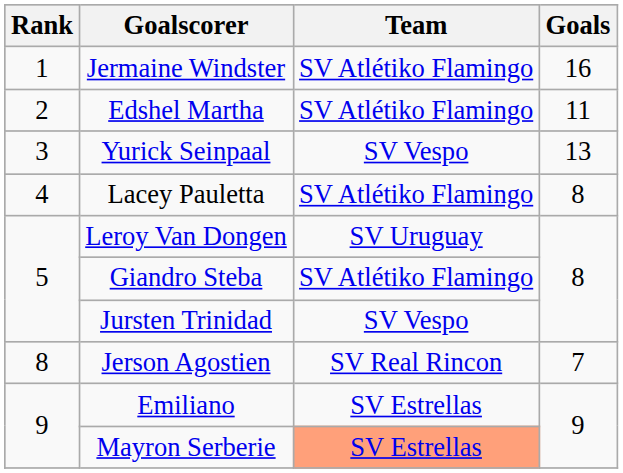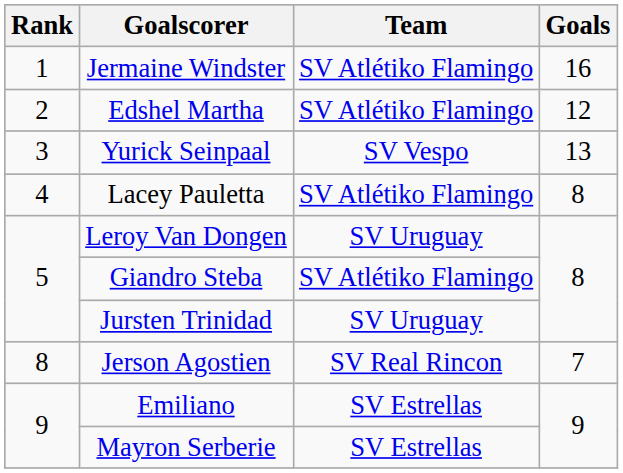Edshel Martha | Goals: 11 -> 12
Jursten Trinidad | Team: SV Vespo -> SV Uruguay
Mayron Serberie | Team: lightsalmon background -> no background
